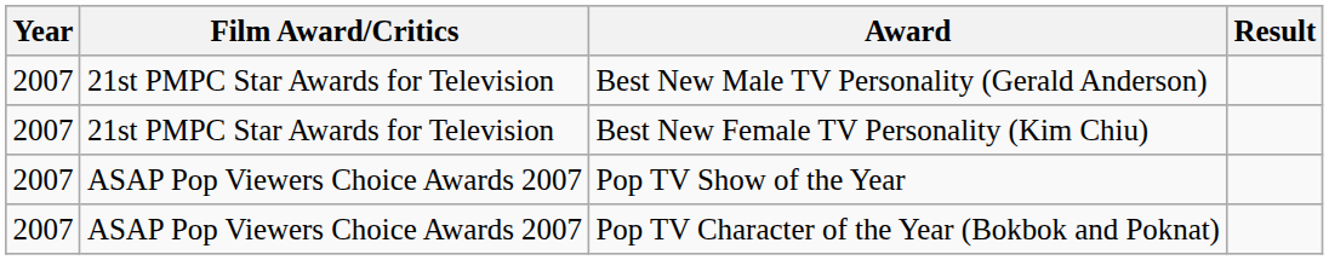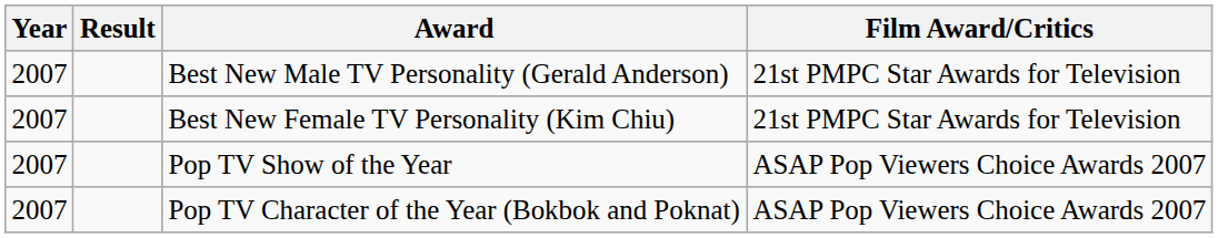columns swapped: Film Award/Critics <-> Result
